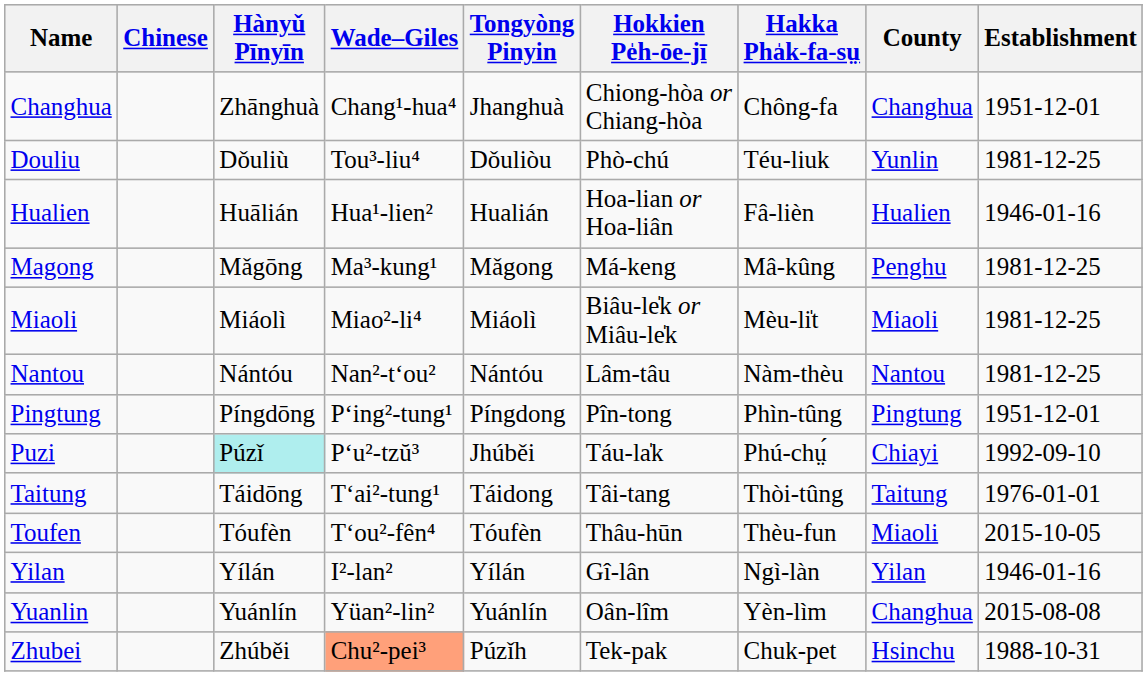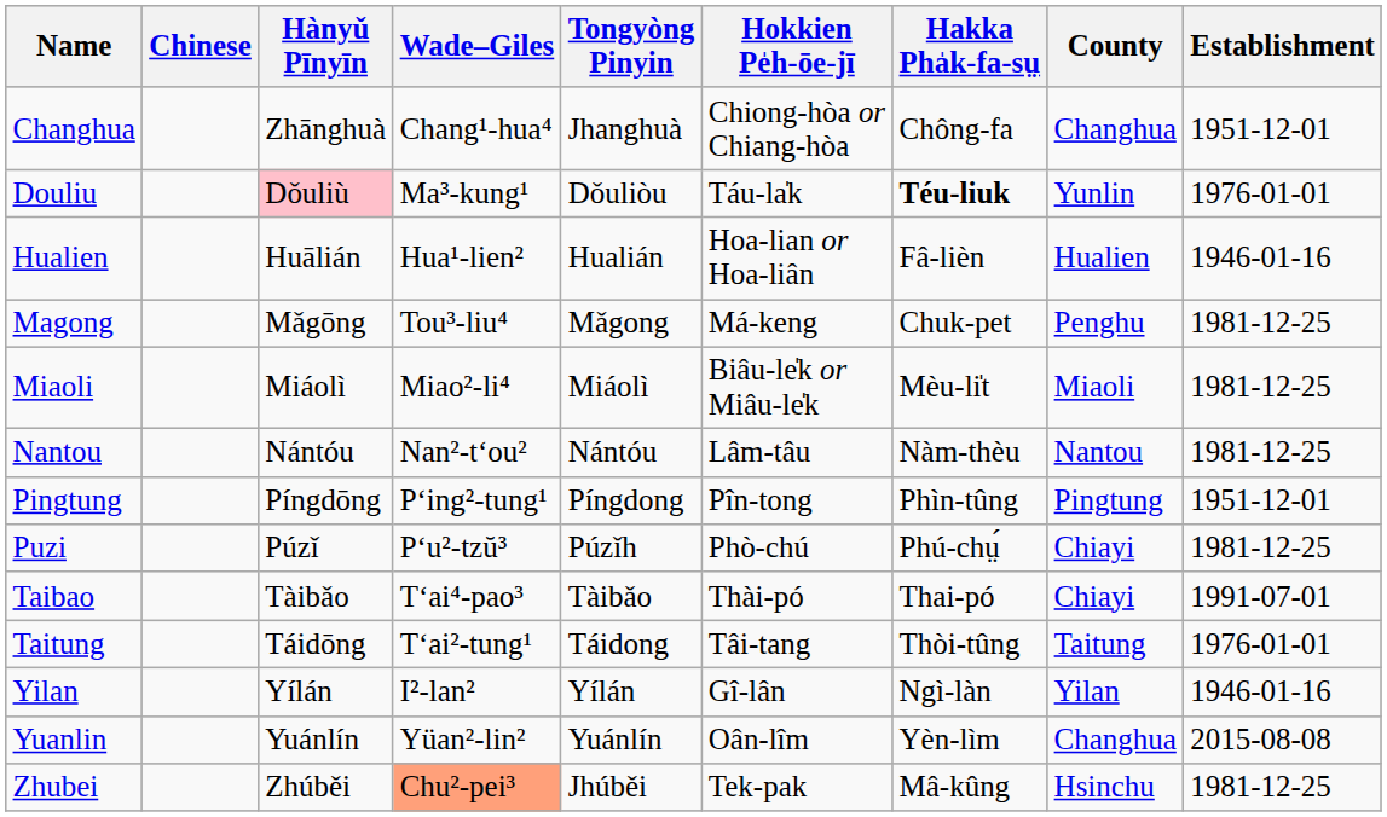Douliu | Hànyǔ Pīnyīn: no background -> pink background
Douliu | Wade–Giles: Tou³-liu⁴ -> Ma³-kung¹
Douliu | Hokkien Pe̍h-ōe-jī: Phò-chú -> Táu-la̍k
Douliu | Hakka Pha̍k-fa-sṳ: normal -> bold
Douliu | Establishment: 1981-12-25 -> 1976-01-01
Magong | Wade–Giles: Ma³-kung¹ -> Tou³-liu⁴
Magong | Hakka Pha̍k-fa-sṳ: Mâ-kûng -> Chuk-pet
Puzi | Hànyǔ Pīnyīn: paleturquoise background -> no background
Puzi | Tongyòng Pinyin: Jhúběi -> Púzǐh
Puzi | Hokkien Pe̍h-ōe-jī: Táu-la̍k -> Phò-chú
Puzi | Establishment: 1992-09-10 -> 1981-12-25
+ row: Taibao | Tàibǎo | Tʻai⁴-pao³ | Tàibǎo | Thài-pó | Thai-pó | Chiayi | 1991-07-01
- row: Toufen | Tóufèn | Tʻou²-fên⁴ | Tóufèn | Thâu-hūn | Thèu-fun | Miaoli | 2015-10-05
Zhubei | Tongyòng Pinyin: Púzǐh -> Jhúběi
Zhubei | Hakka Pha̍k-fa-sṳ: Chuk-pet -> Mâ-kûng
Zhubei | Establishment: 1988-10-31 -> 1981-12-25
